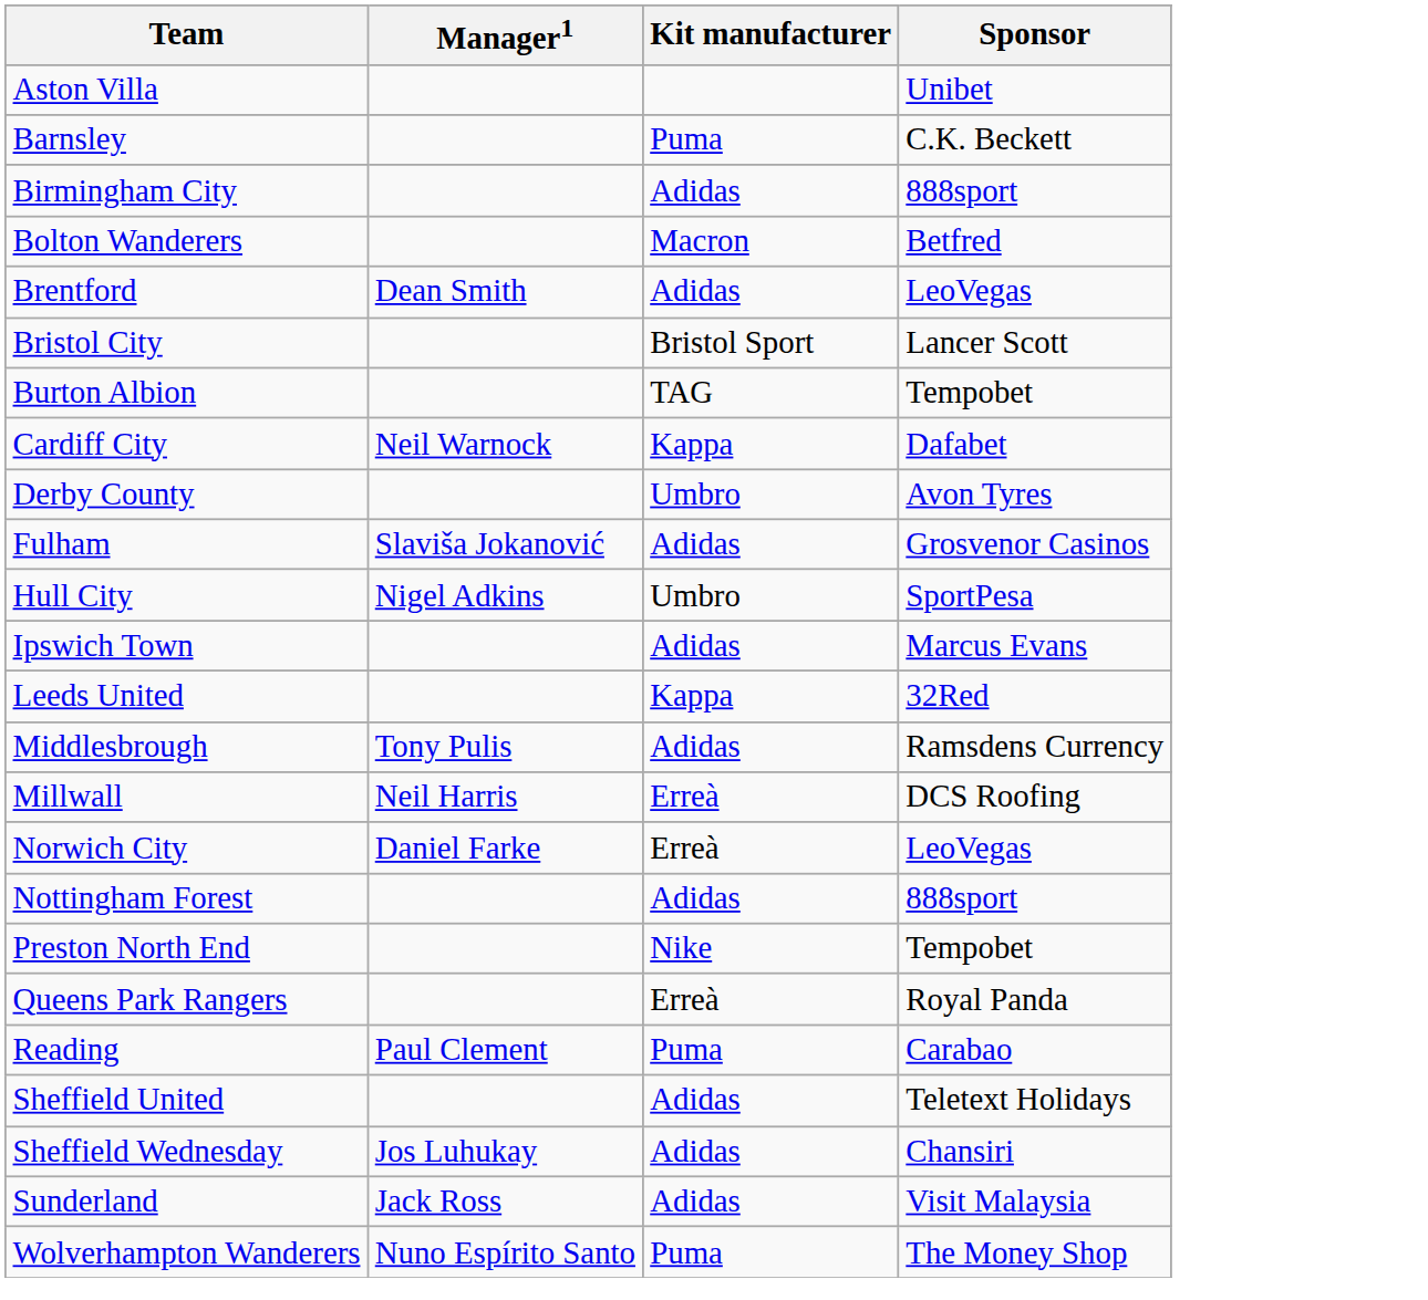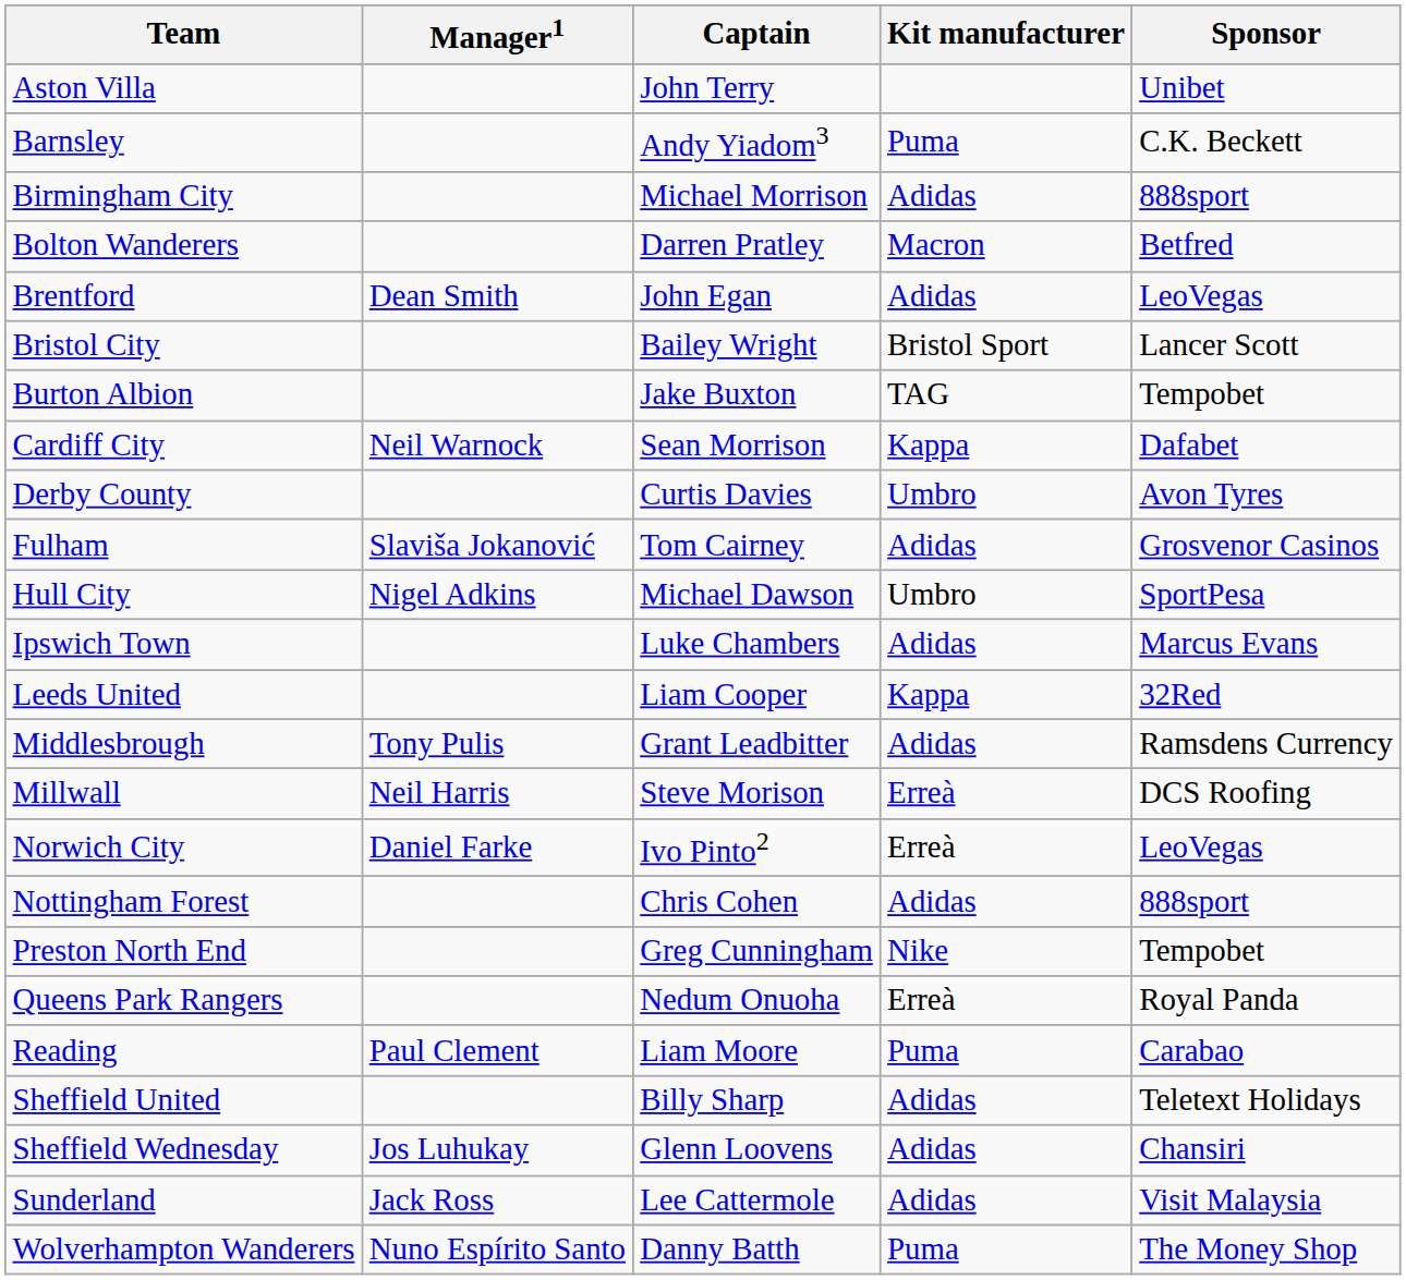+ column: Captain | John Terry | Andy Yiadom3 | Michael Morrison | Darren Pratley | John Egan | Bailey Wright | Jake Buxton | Sean Morrison | Curtis Davies | Tom Cairney | Michael Dawson | Luke Chambers | Liam Cooper | Grant Leadbitter | Steve Morison | Ivo Pinto2 | Chris Cohen | Greg Cunningham | Nedum Onuoha | Liam Moore | Billy Sharp | Glenn Loovens | Lee Cattermole | Danny Batth
